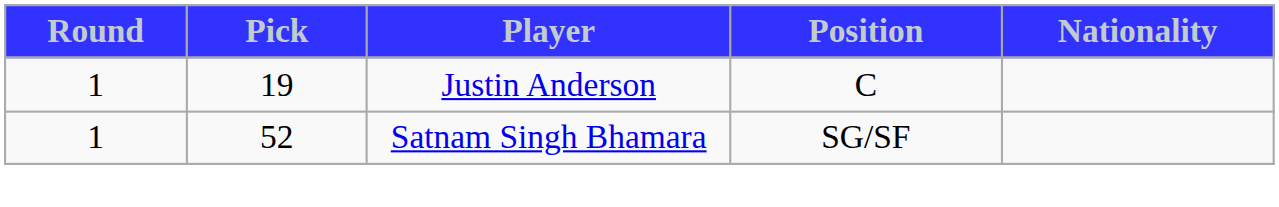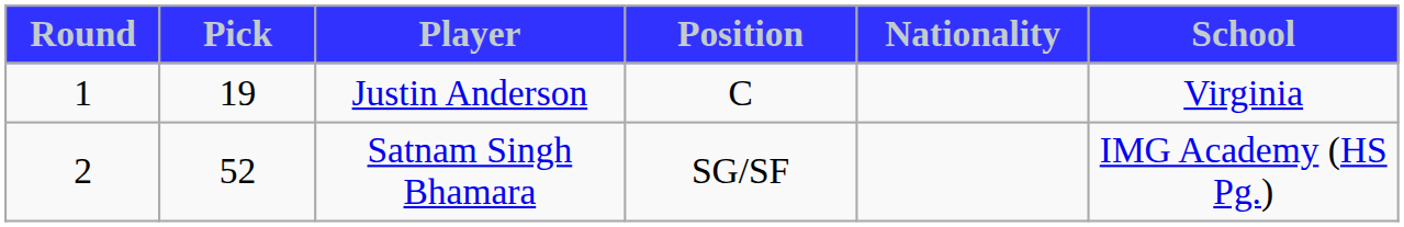+ column: School | Virginia | IMG Academy (HS Pg.)
Satnam Singh Bhamara | Round: 1 -> 2
